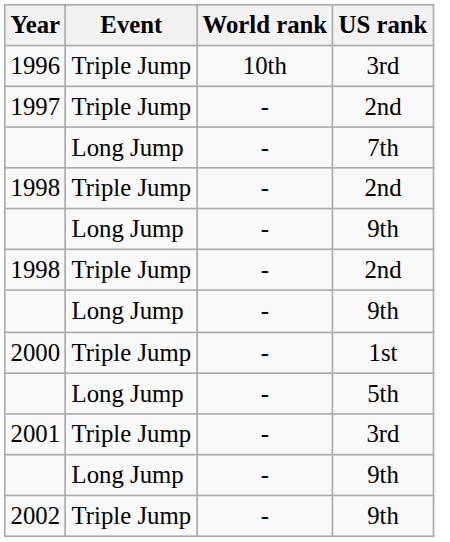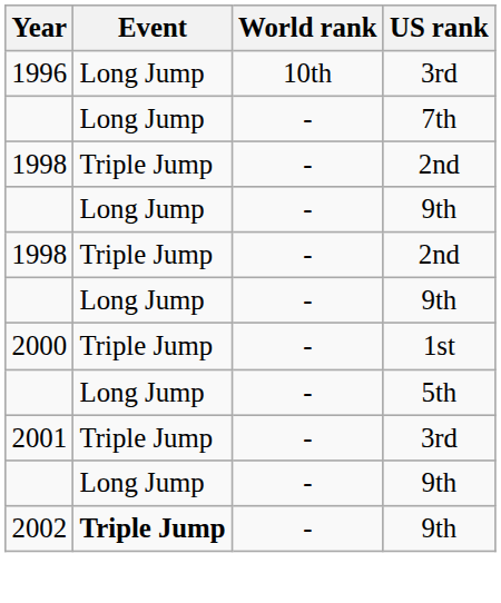1996 | Event: Triple Jump -> Long Jump
- row: 1997 | Triple Jump | - | 2nd
2002 | Event: normal -> bold
